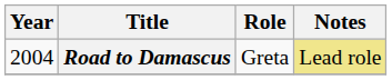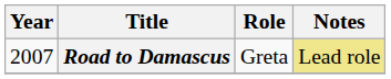Road to Damascus | Year: 2004 -> 2007
